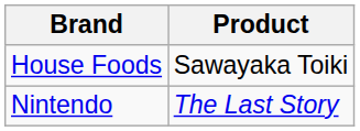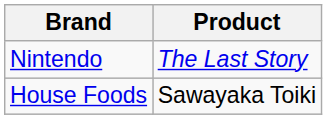rows swapped: House Foods <-> Nintendo
